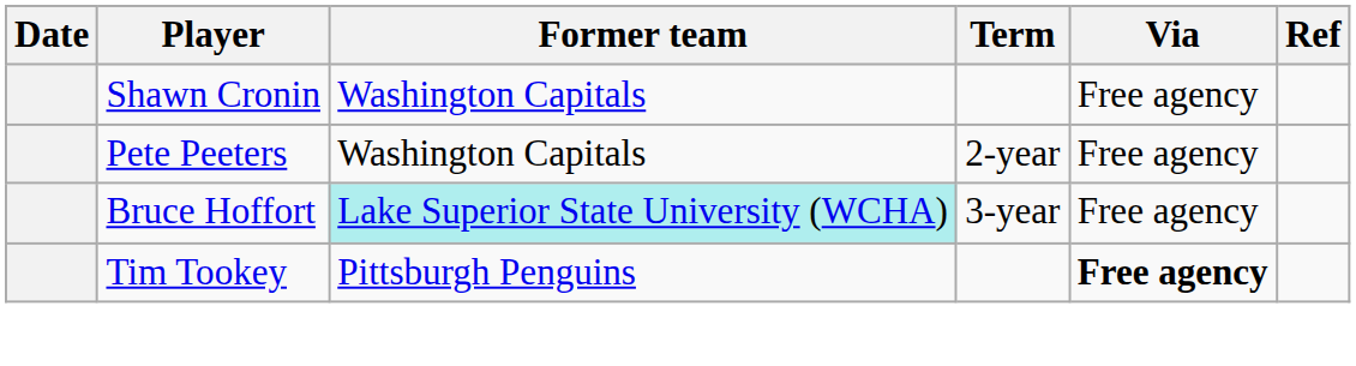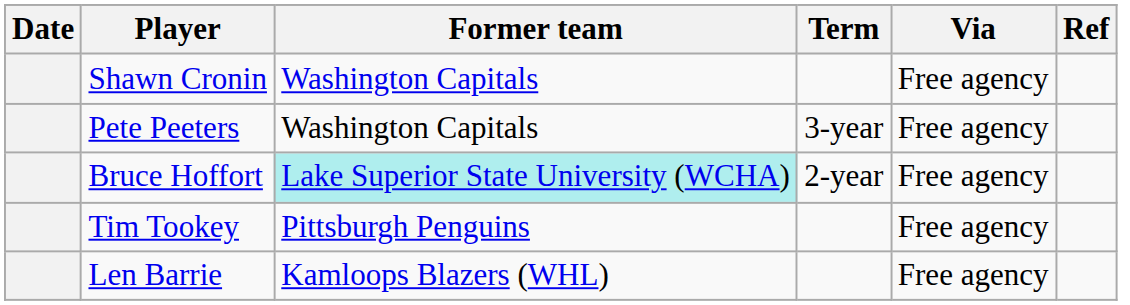Pete Peeters | Term: 2-year -> 3-year
Bruce Hoffort | Term: 3-year -> 2-year
Tim Tookey | Via: bold -> normal
+ row: Len Barrie | Kamloops Blazers (WHL) | Free agency
